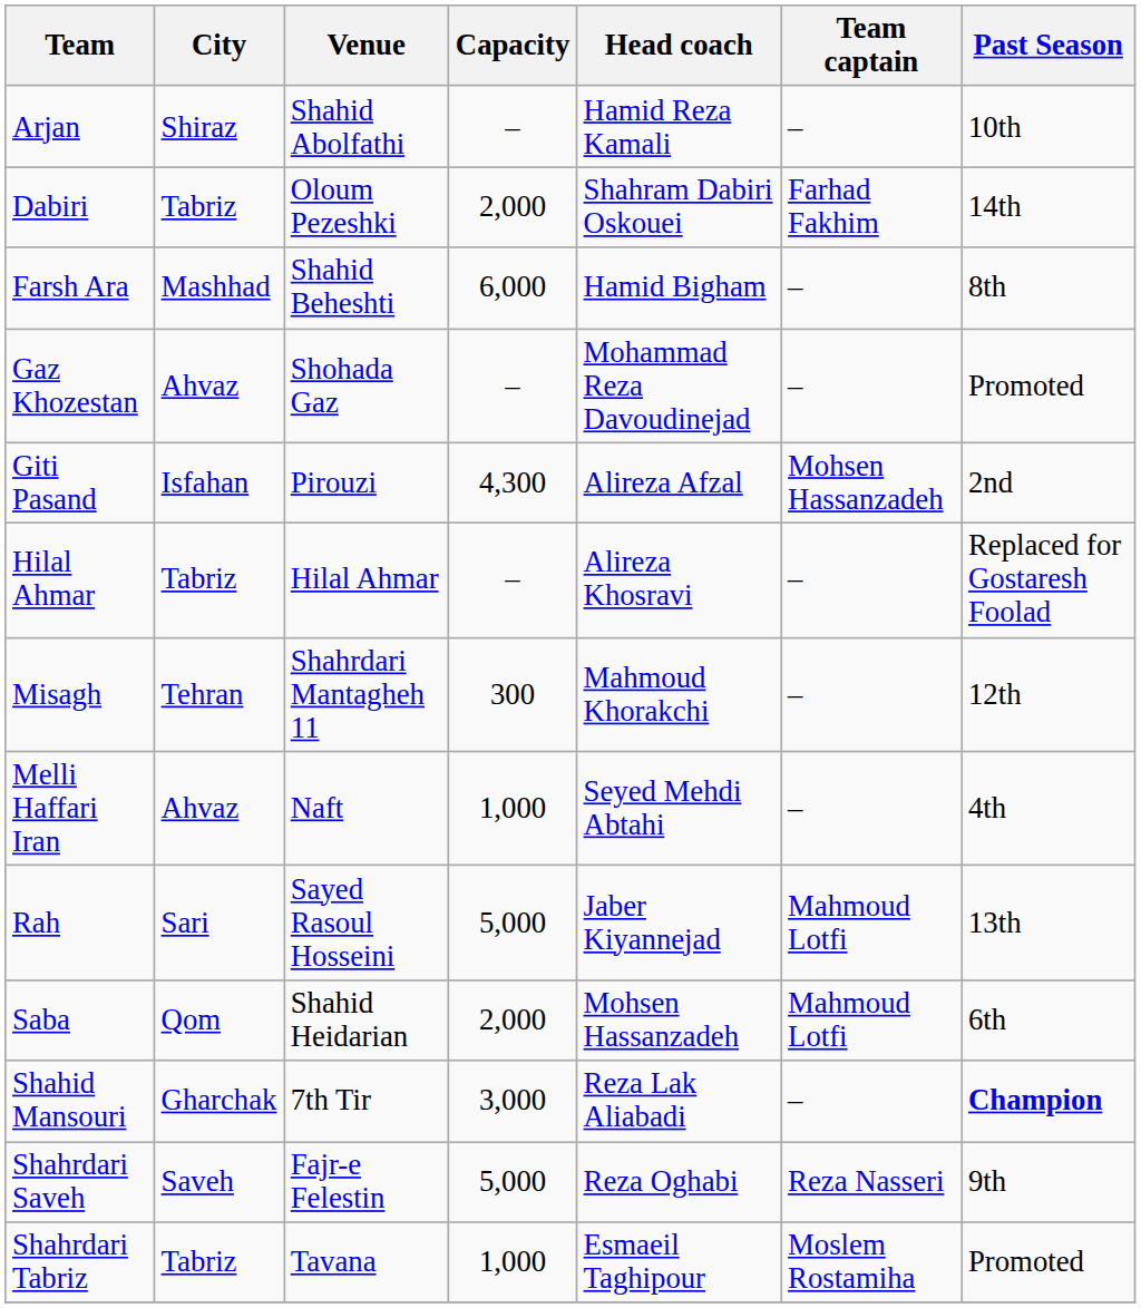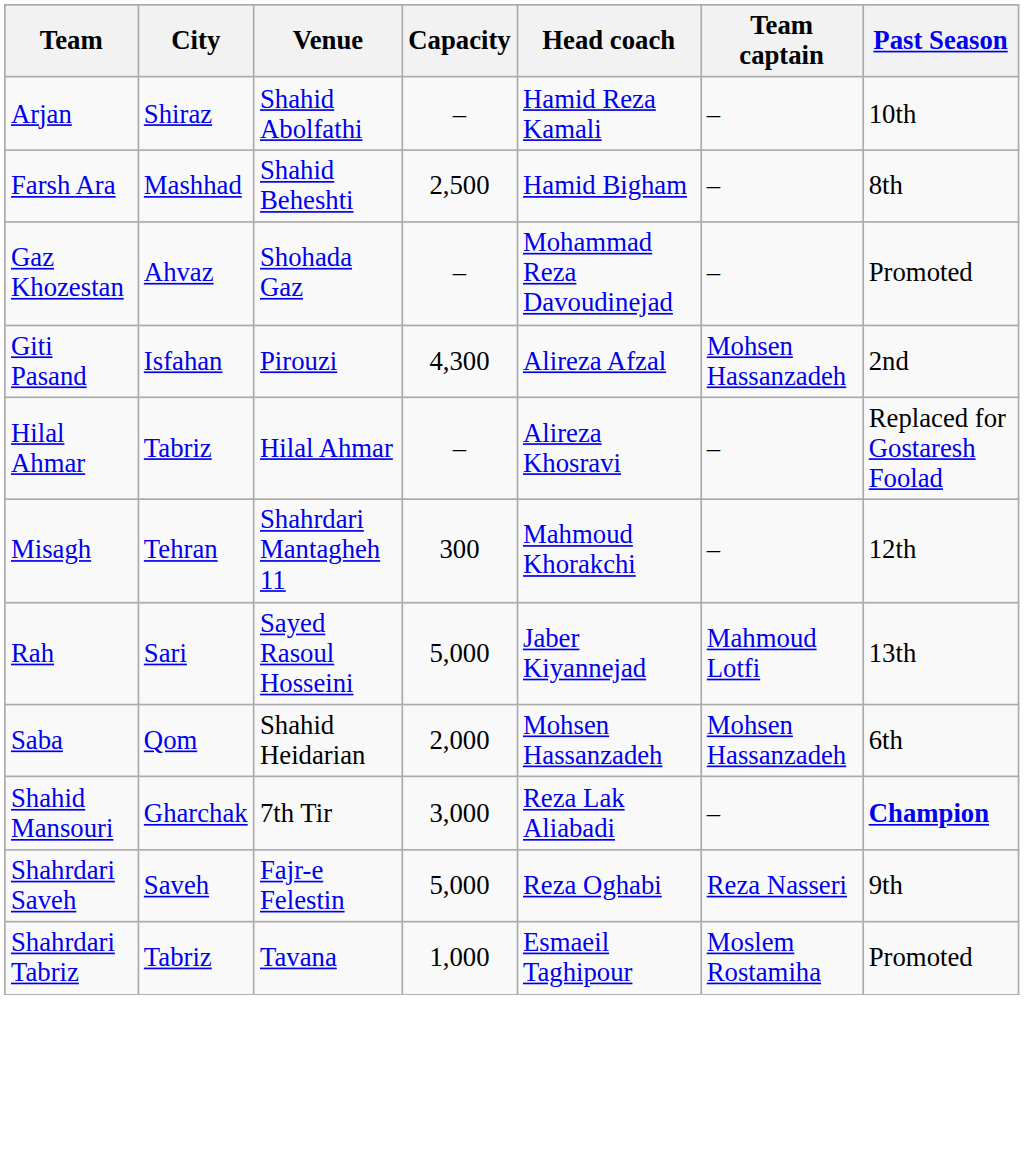- row: Dabiri | Tabriz | Oloum Pezeshki | 2,000 | Shahram Dabiri Oskouei | Farhad Fakhim | 14th
Farsh Ara | Capacity: 6,000 -> 2,500
- row: Melli Haffari Iran | Ahvaz | Naft | 1,000 | Seyed Mehdi Abtahi | – | 4th
Saba | Team captain: Mahmoud Lotfi -> Mohsen Hassanzadeh
